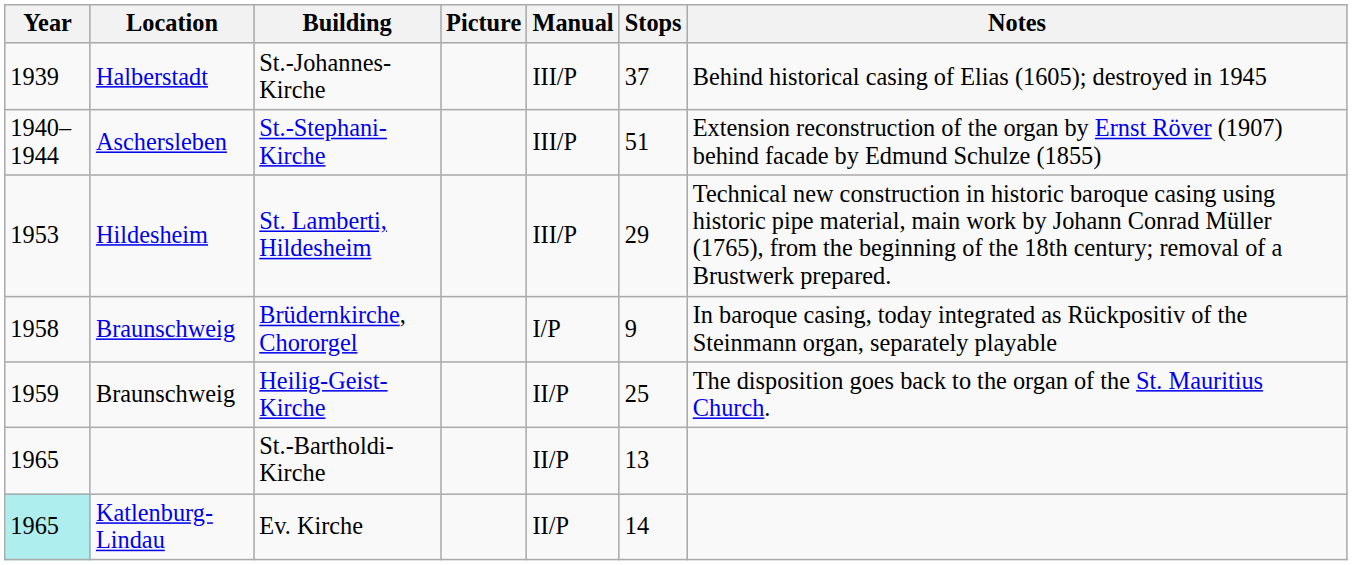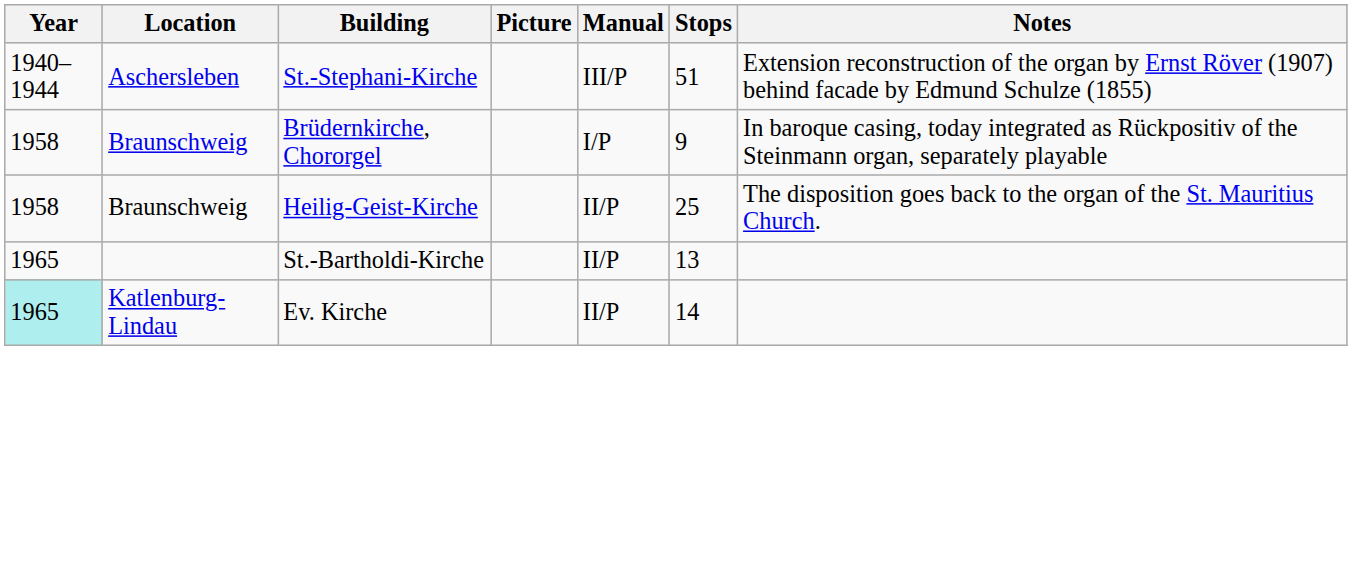- row: 1939 | Halberstadt | St.-Johannes-Kirche | III/P | 37 | Behind historical casing of Elias (1605); destroyed in 1945
- row: 1953 | Hildesheim | St. Lamberti, Hildesheim | III/P | 29 | Technical new construction in historic baroque casing using historic pipe material, main work by Johann Conrad Müller (1765), from the beginning of the 18th century; removal of a Brustwerk prepared.
Heilig-Geist-Kirche | Year: 1959 -> 1958
